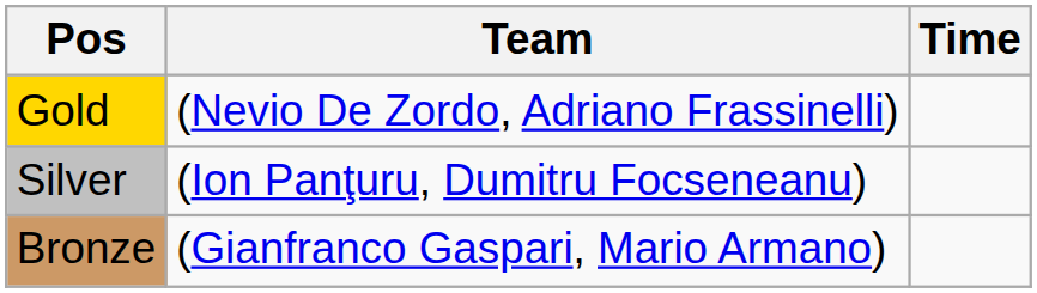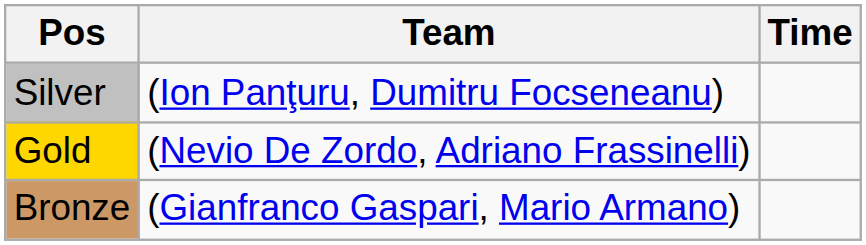rows swapped: Gold <-> Silver
